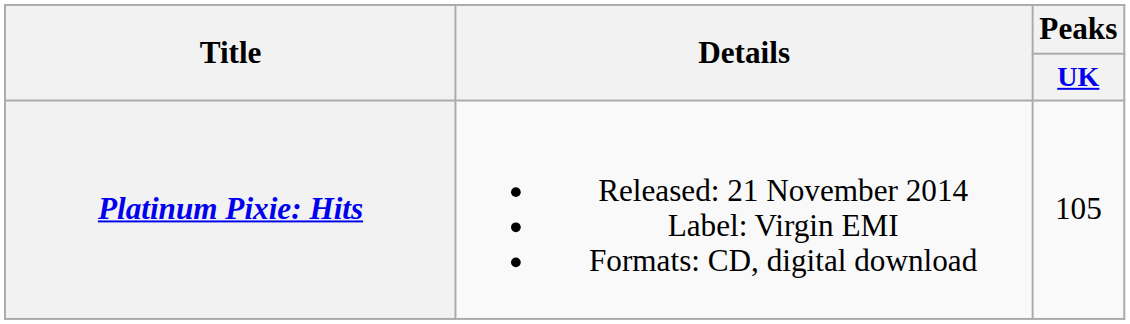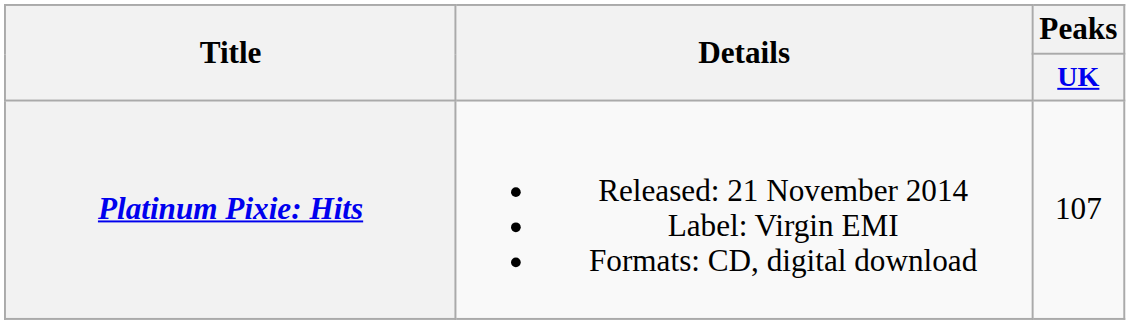Platinum Pixie: Hits | Peaks / UK: 105 -> 107
